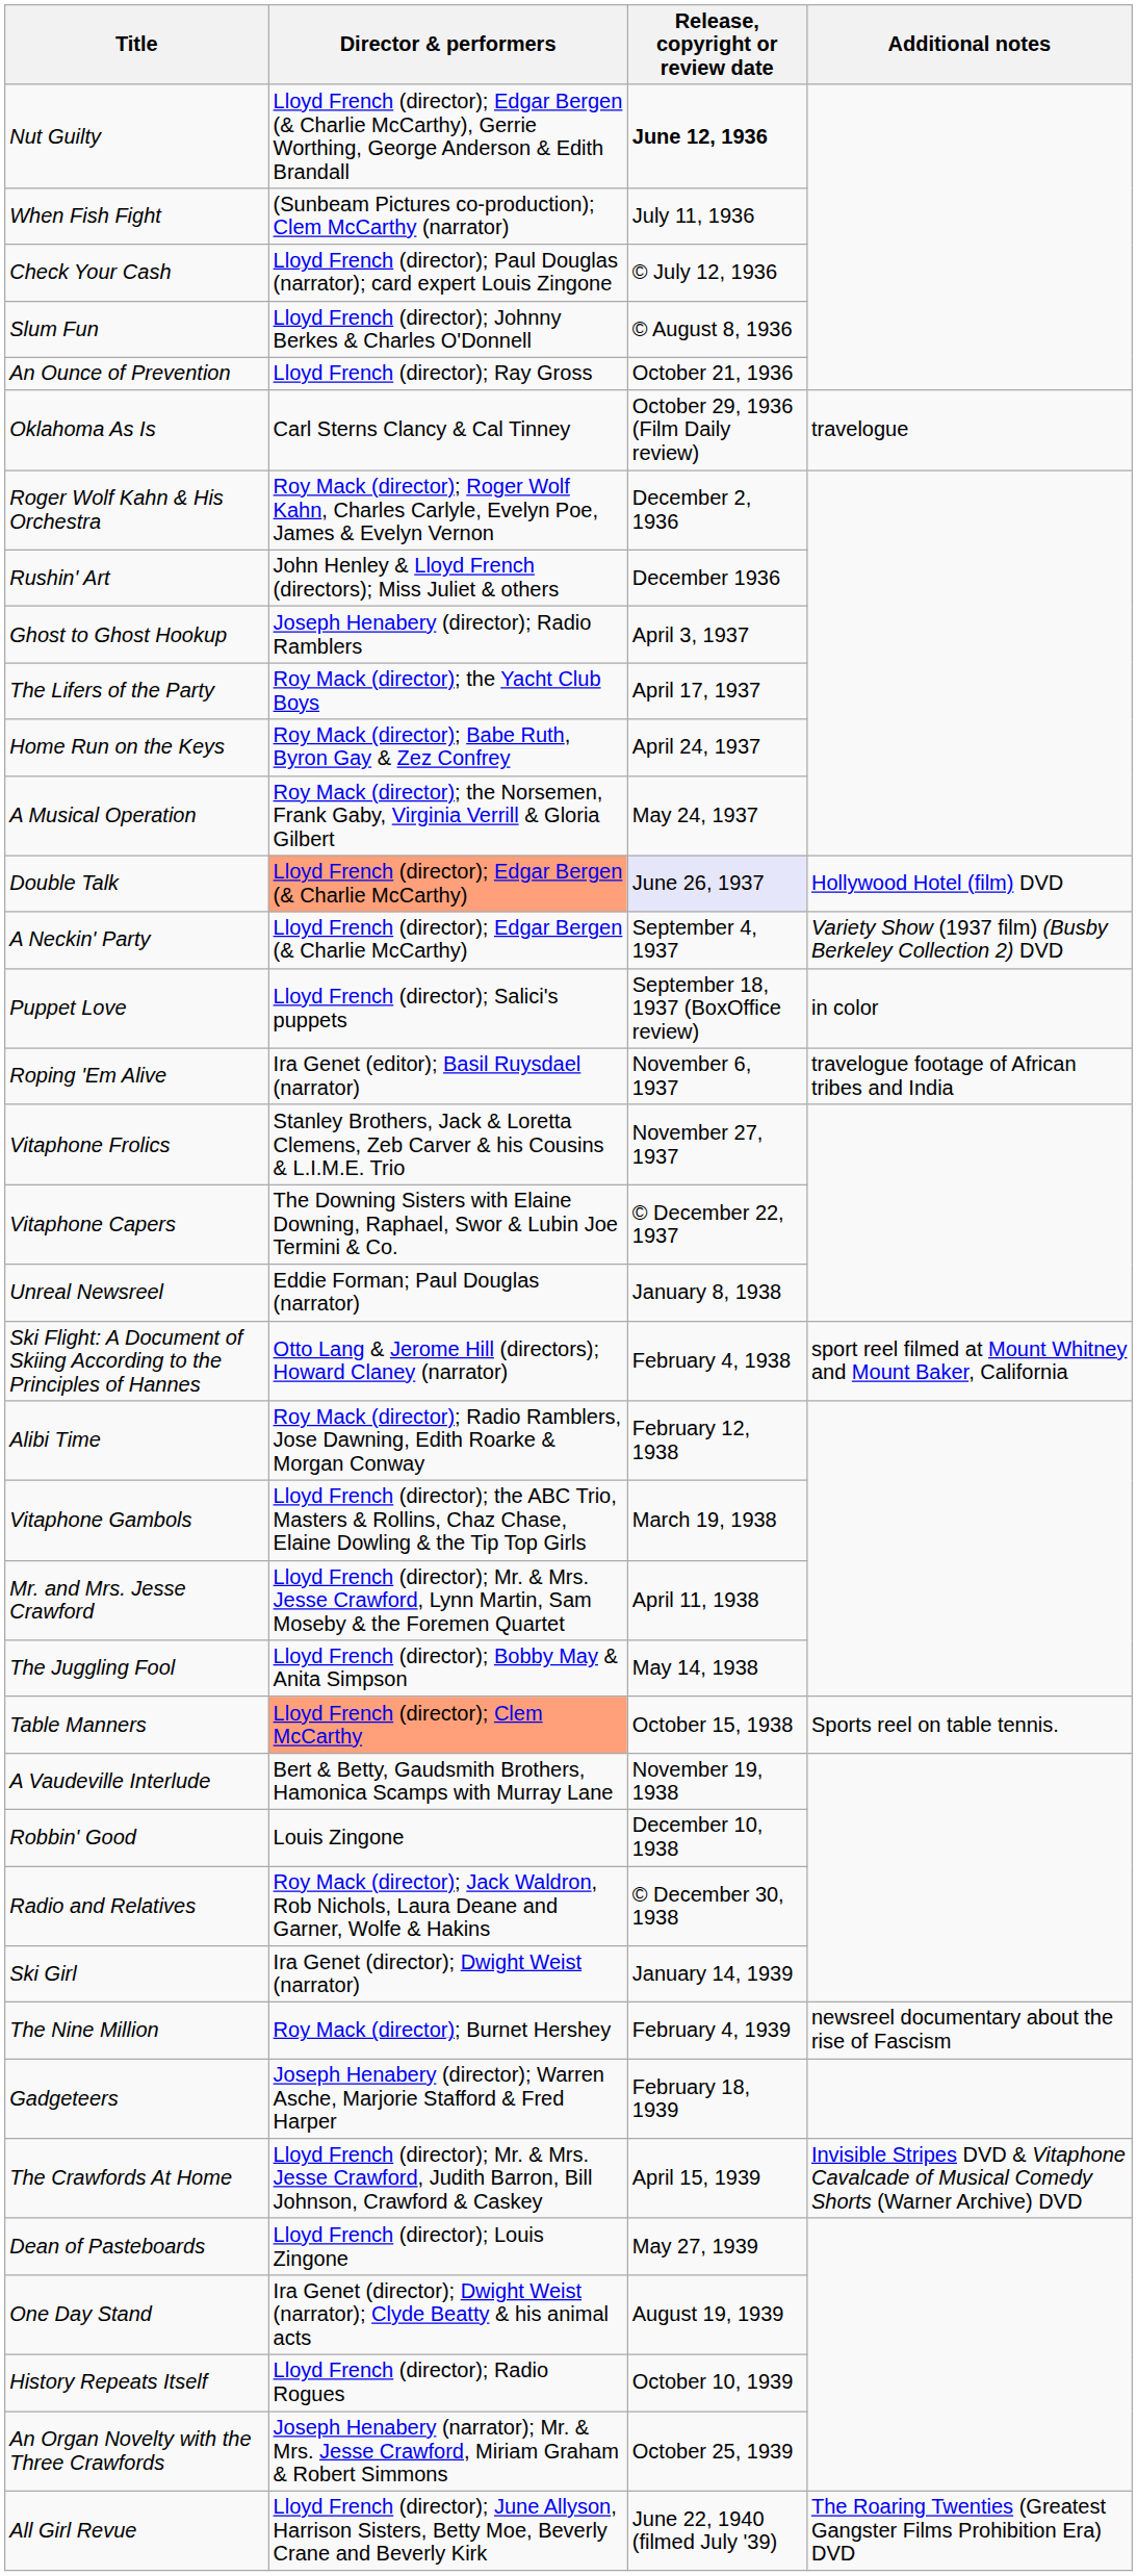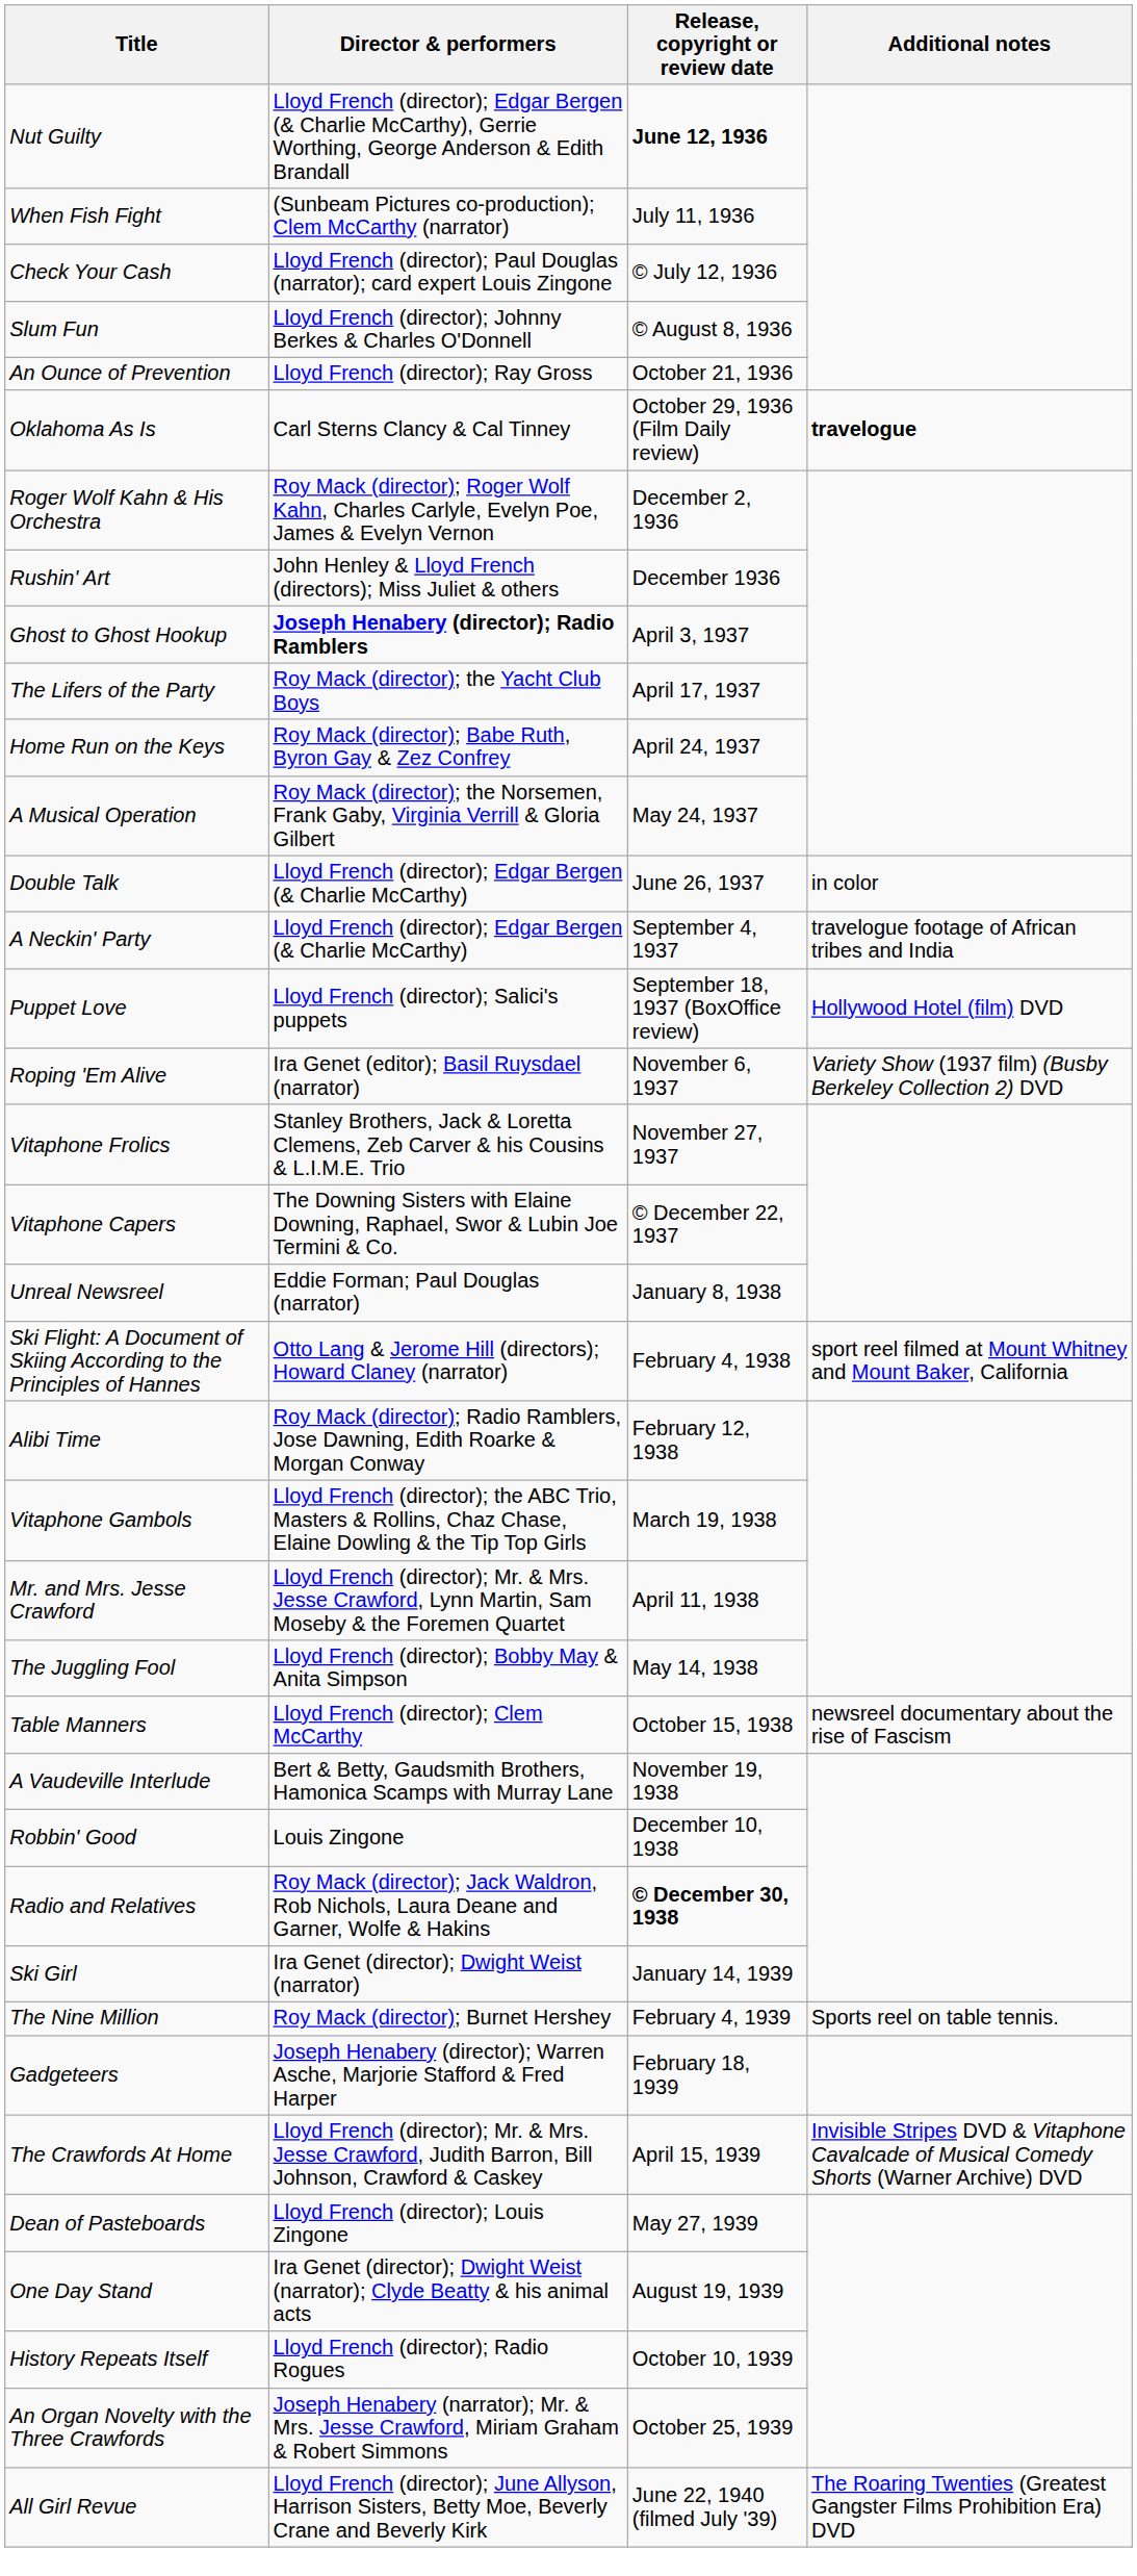Oklahoma As Is | Additional notes: normal -> bold
Ghost to Ghost Hookup | Director & performers: normal -> bold
Double Talk | Director & performers: lightsalmon background -> no background
Double Talk | Release, copyright or review date: lavender background -> no background
Double Talk | Additional notes: Hollywood Hotel (film) DVD -> in color
A Neckin' Party | Additional notes: Variety Show (1937 film) (Busby Berkeley Collection 2) DVD -> travelogue footage of African tribes and India
Puppet Love | Additional notes: in color -> Hollywood Hotel (film) DVD
Roping 'Em Alive | Additional notes: travelogue footage of African tribes and India -> Variety Show (1937 film) (Busby Berkeley Collection 2) DVD
Table Manners | Director & performers: lightsalmon background -> no background
Table Manners | Additional notes: Sports reel on table tennis. -> newsreel documentary about the rise of Fascism
Radio and Relatives | Release, copyright or review date: normal -> bold
The Nine Million | Additional notes: newsreel documentary about the rise of Fascism -> Sports reel on table tennis.
